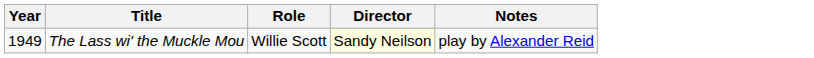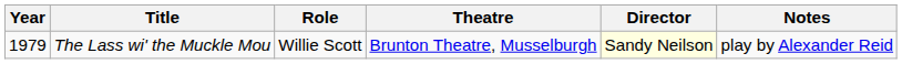+ column: Theatre | Brunton Theatre, Musselburgh
The Lass wi' the Muckle Mou | Year: 1949 -> 1979
